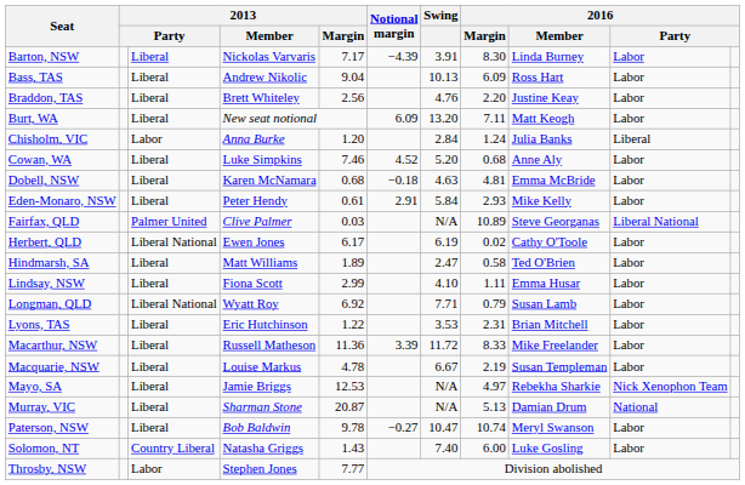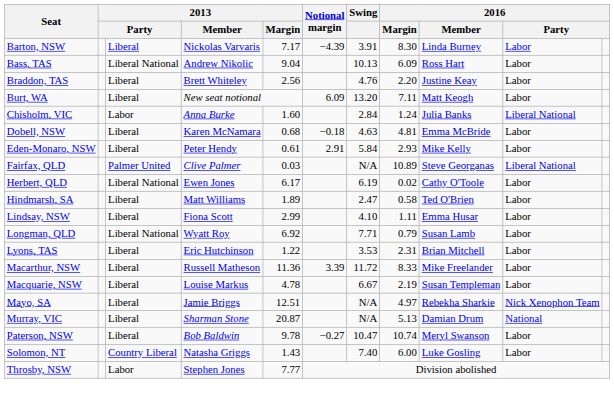Bass, TAS | column 3: Liberal -> Liberal National
Chisholm, VIC | 2013 / Margin: 1.20 -> 1.60
Chisholm, VIC | column 10: Liberal -> Liberal National
- row: Cowan, WA | Liberal | Luke Simpkins | 7.46 | 4.52 | 5.20 | 0.68 | Anne Aly | Labor
Mayo, SA | 2013 / Margin: 12.53 -> 12.51
